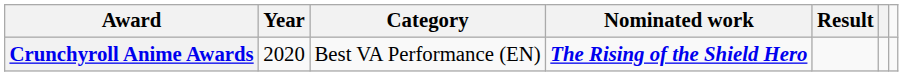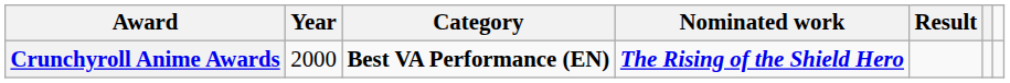Crunchyroll Anime Awards | Year: 2020 -> 2000
Crunchyroll Anime Awards | Category: normal -> bold
